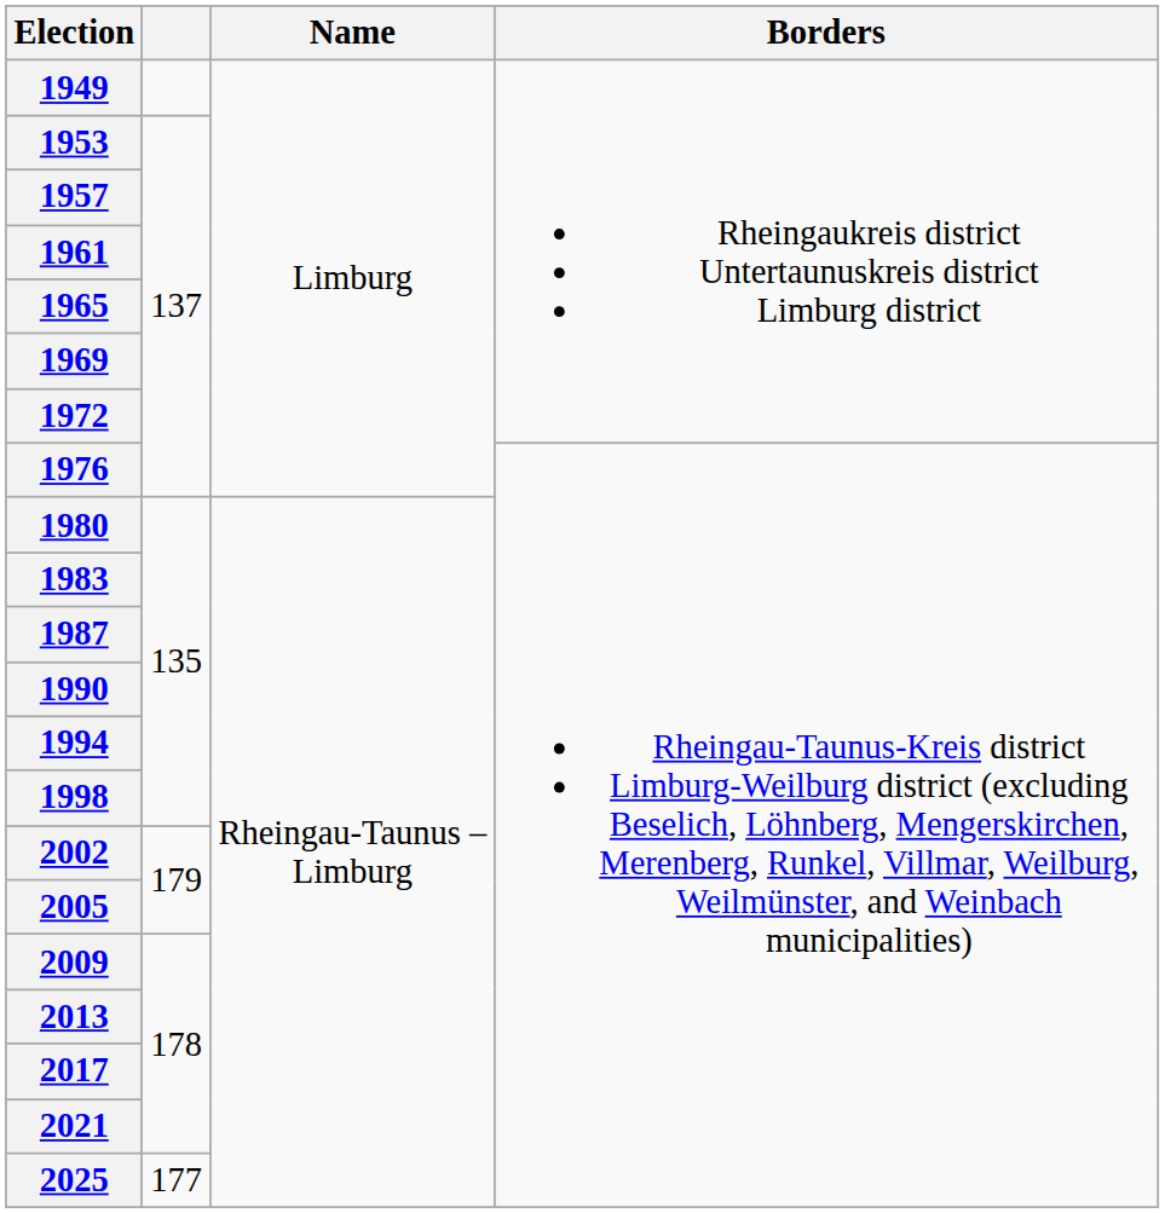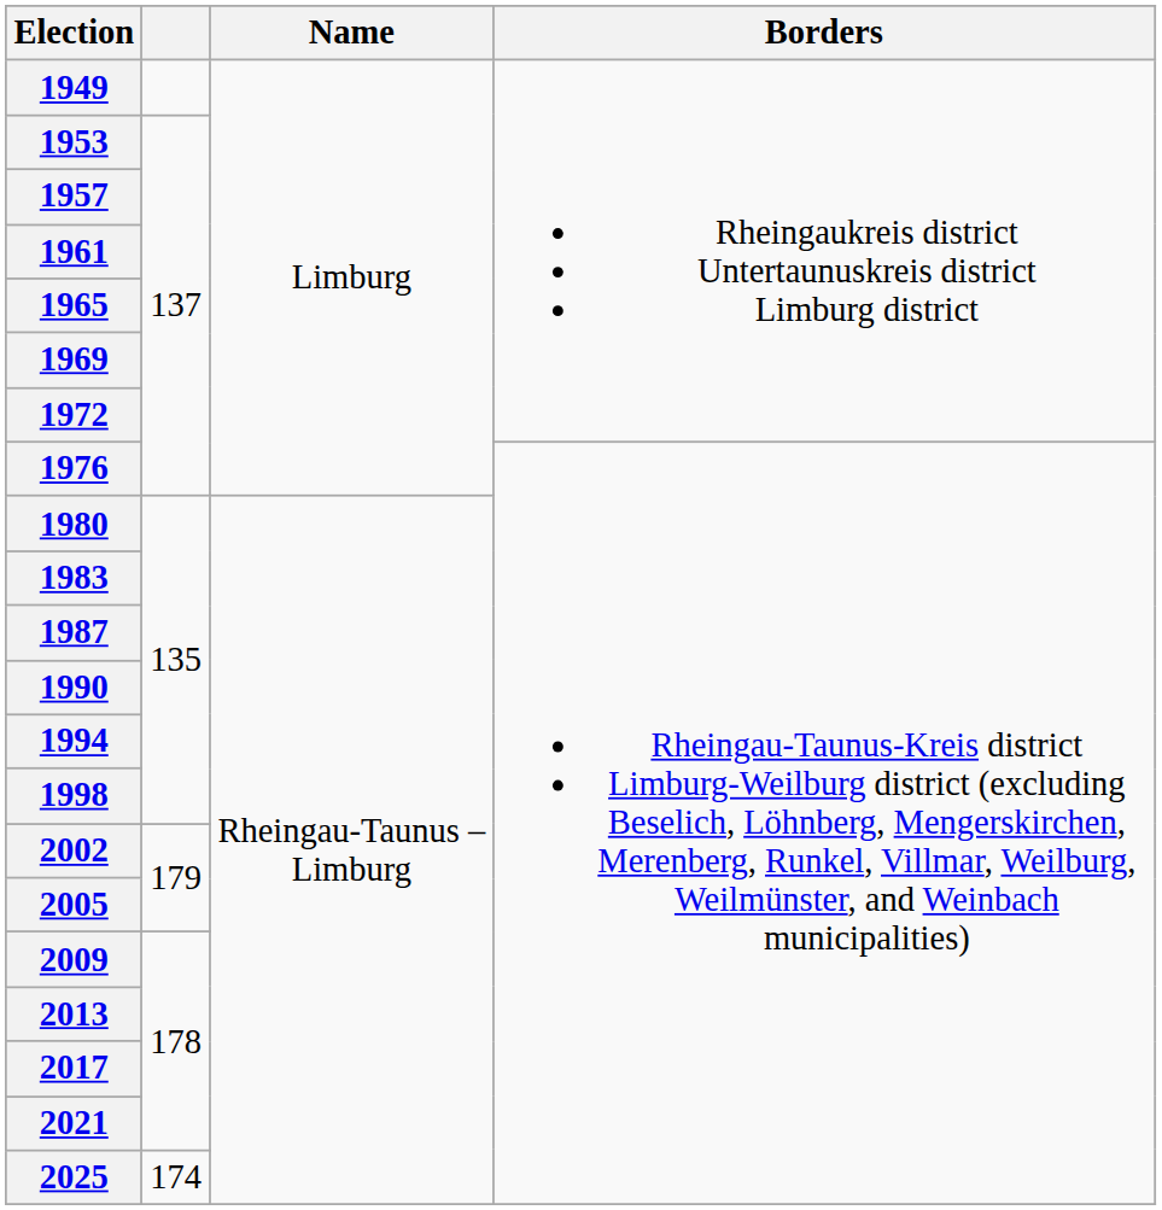2025 | column 2: 177 -> 174
